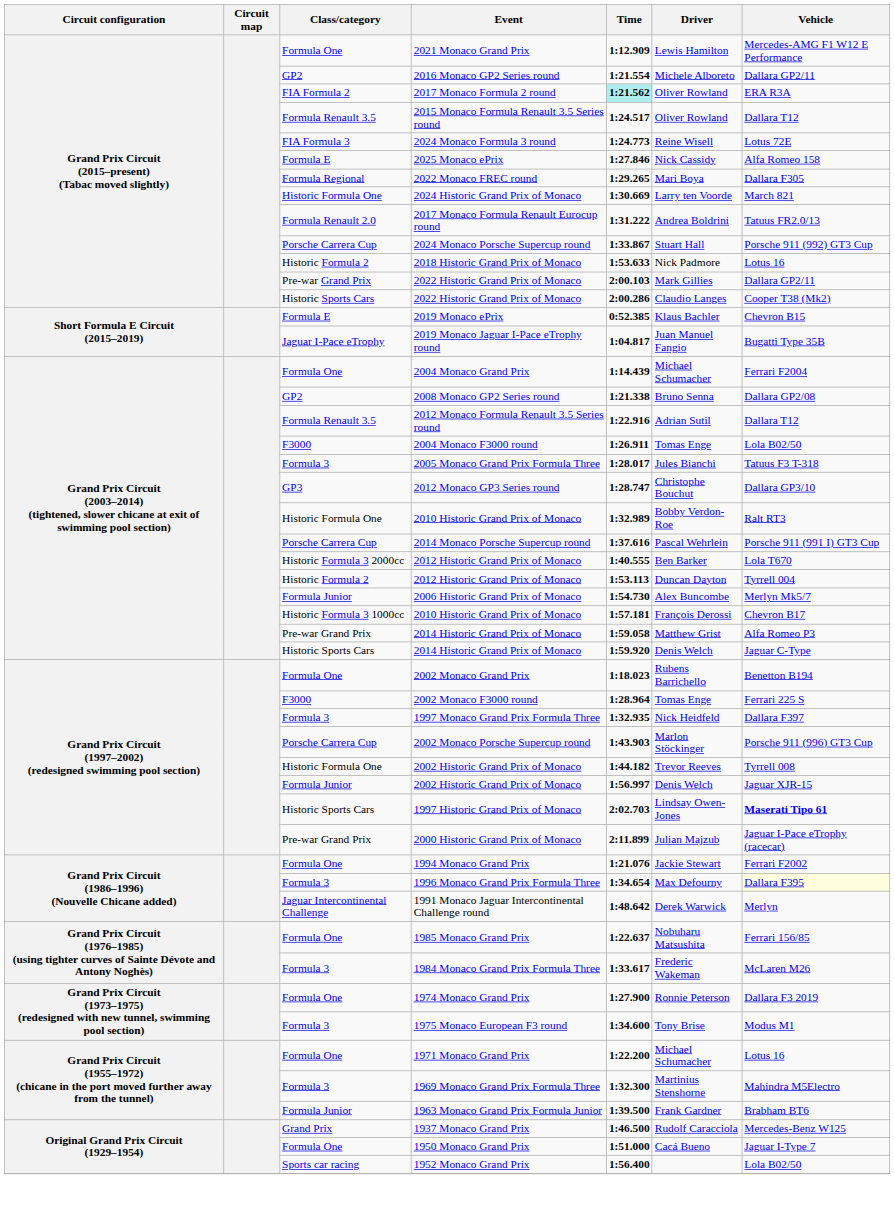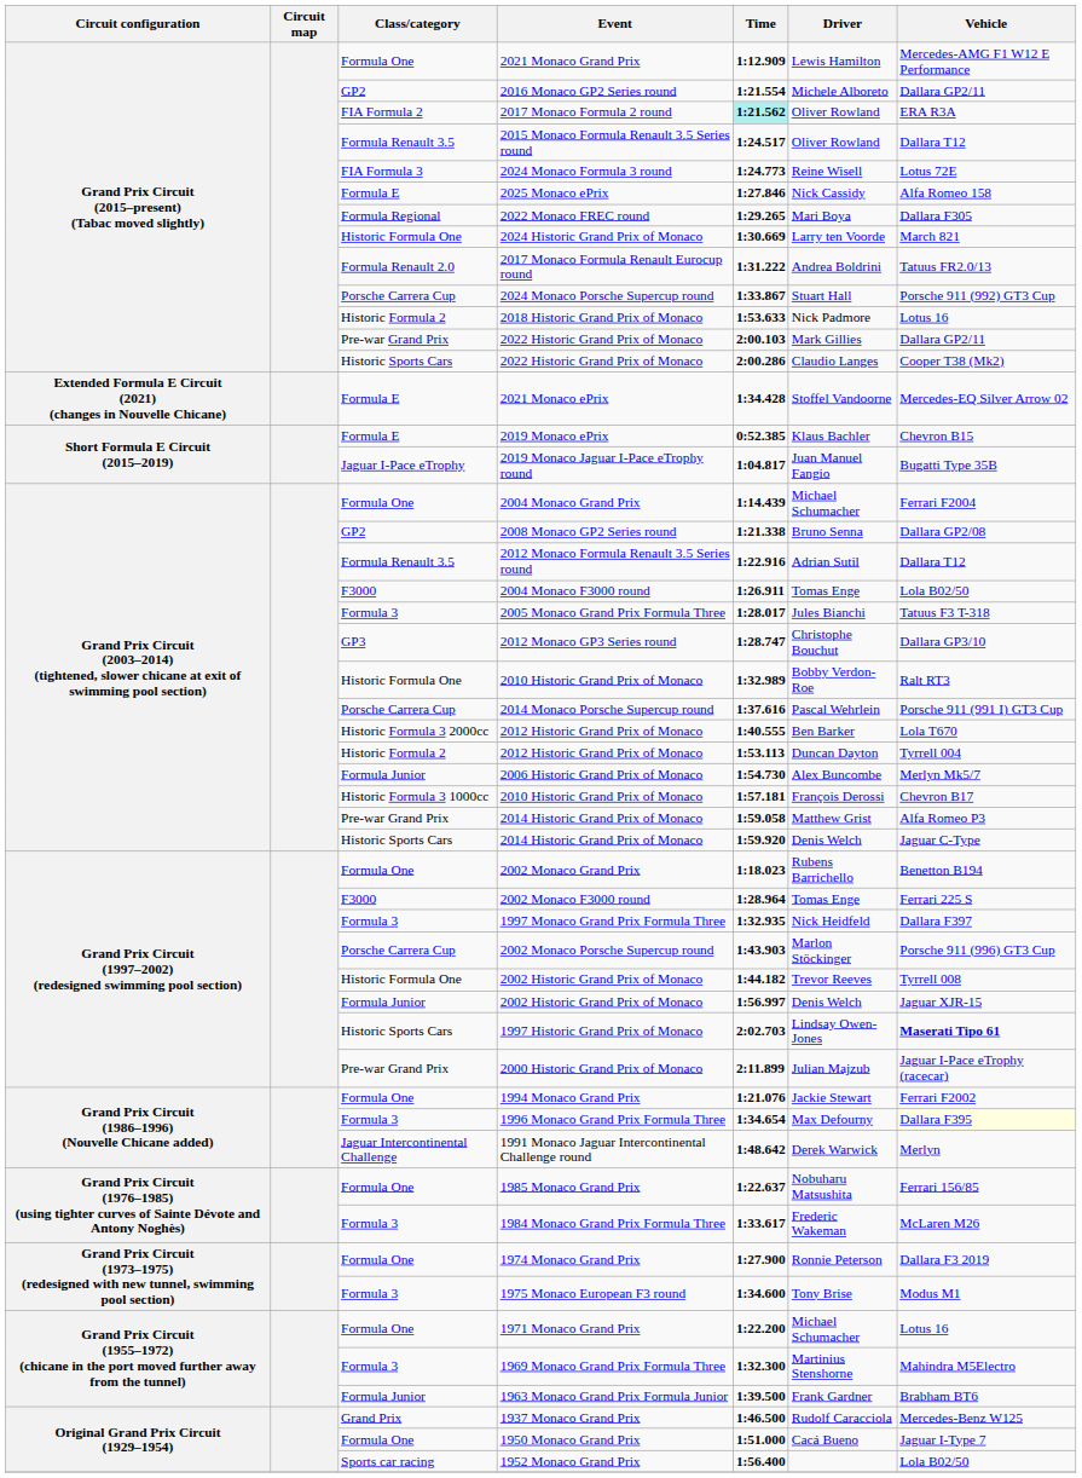+ row: Extended Formula E Circuit (2021) (changes in Nouvelle Chicane) | Formula E | 2021 Monaco ePrix | 1:34.428 | Stoffel Vandoorne | Mercedes-EQ Silver Arrow 02
